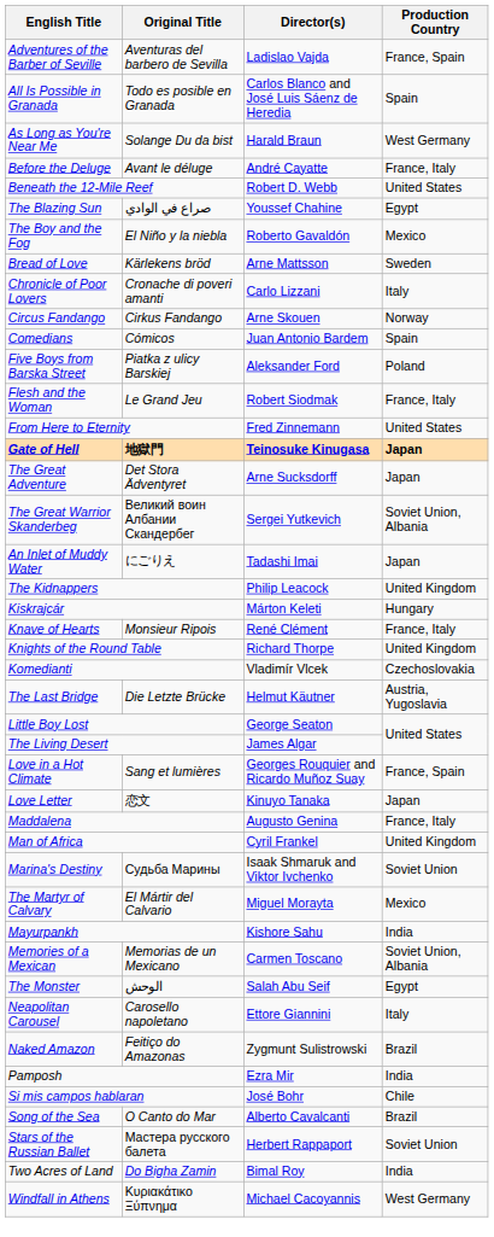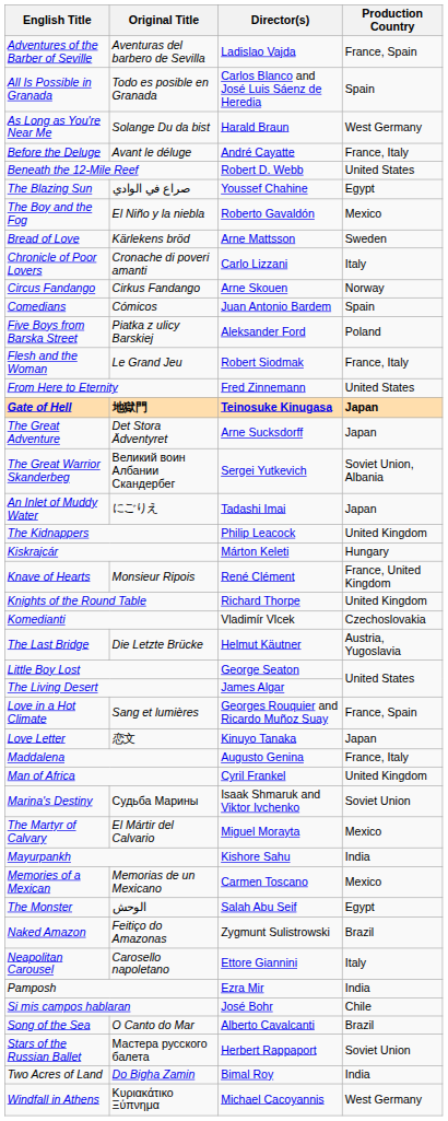Knave of Hearts | Production Country: France, Italy -> France, United Kingdom
Memories of a Mexican | Production Country: Soviet Union, Albania -> Mexico
rows swapped: Naked Amazon <-> Neapolitan Carousel
